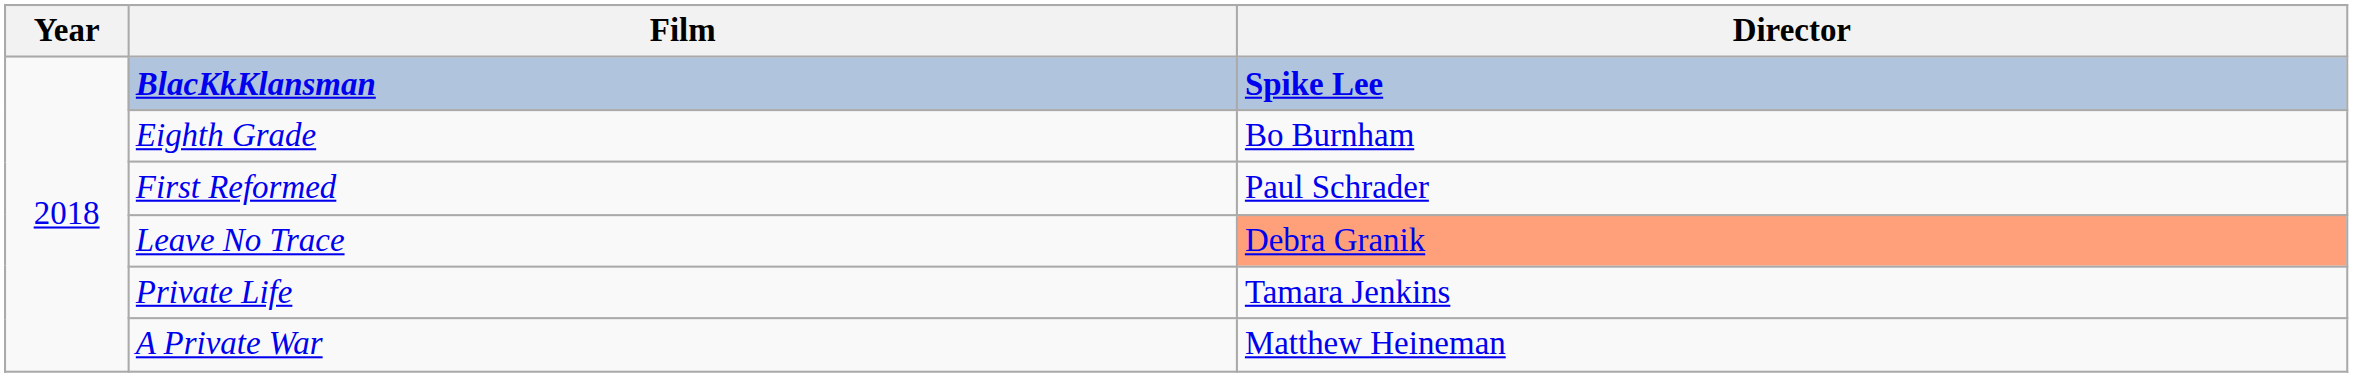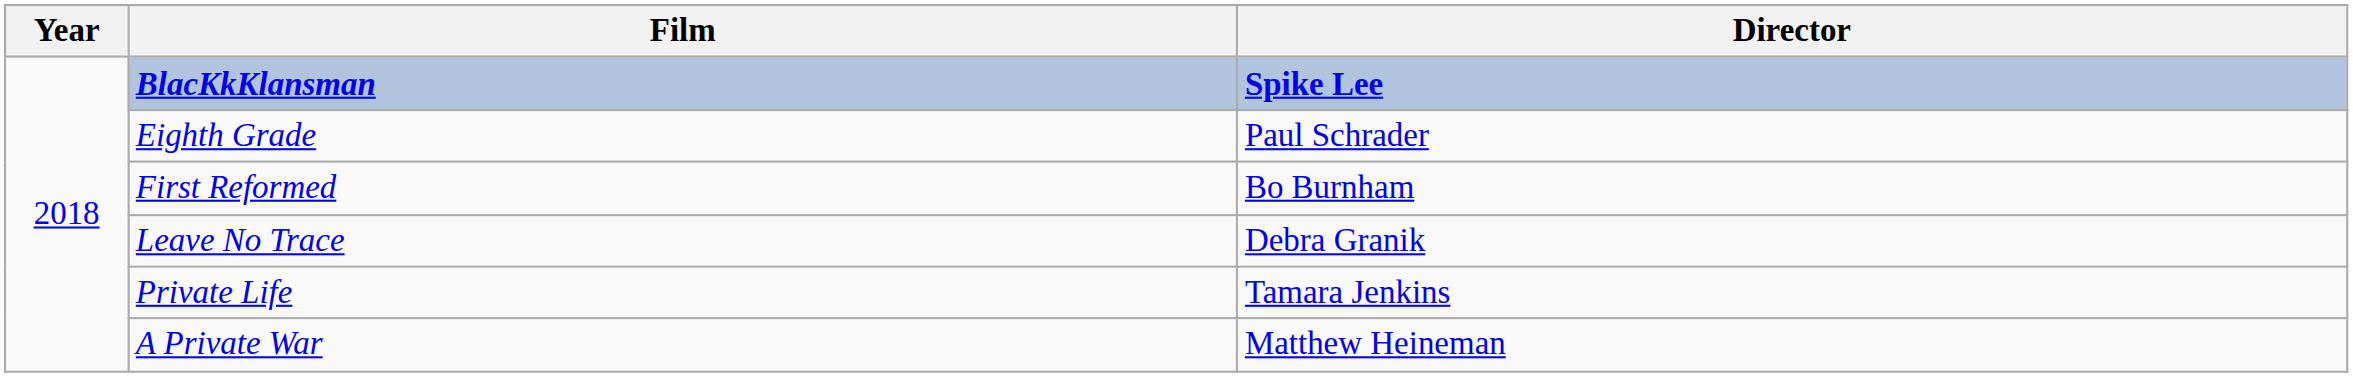Eighth Grade | Director: Bo Burnham -> Paul Schrader
First Reformed | Director: Paul Schrader -> Bo Burnham
Leave No Trace | Director: lightsalmon background -> no background
